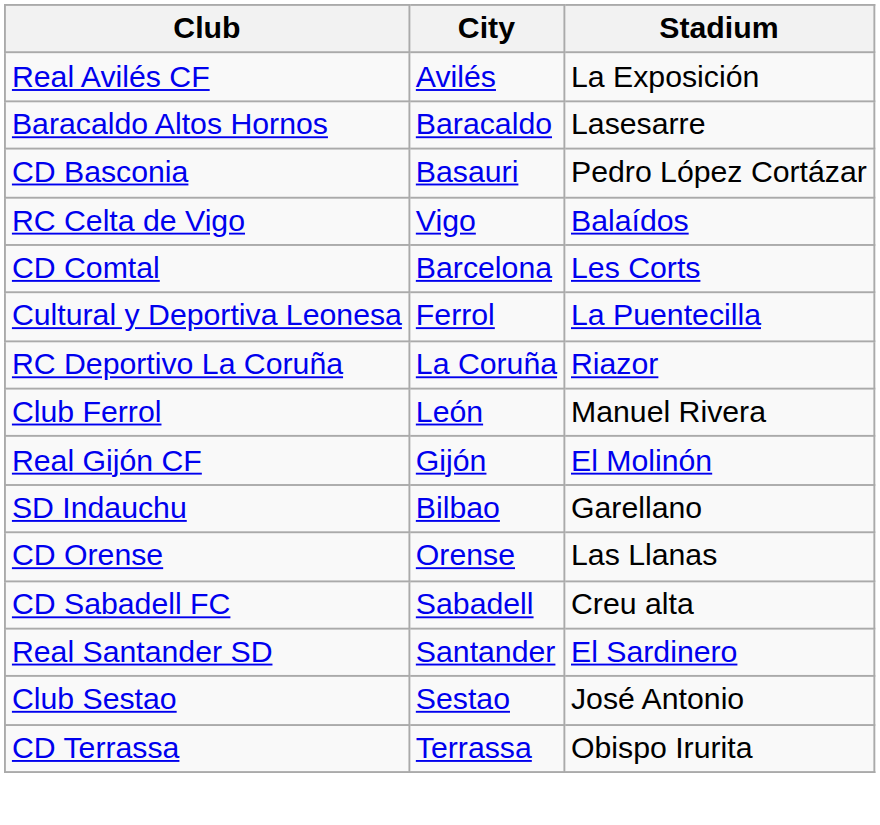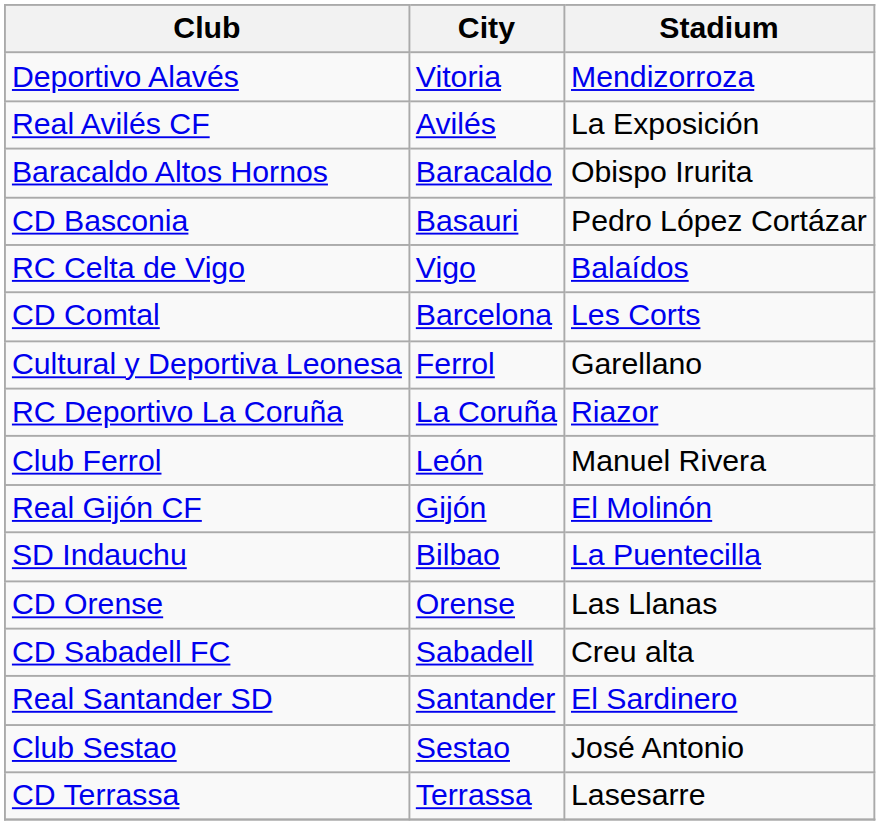+ row: Deportivo Alavés | Vitoria | Mendizorroza
Baracaldo Altos Hornos | Stadium: Lasesarre -> Obispo Irurita
Cultural y Deportiva Leonesa | Stadium: La Puentecilla -> Garellano
SD Indauchu | Stadium: Garellano -> La Puentecilla
CD Terrassa | Stadium: Obispo Irurita -> Lasesarre
